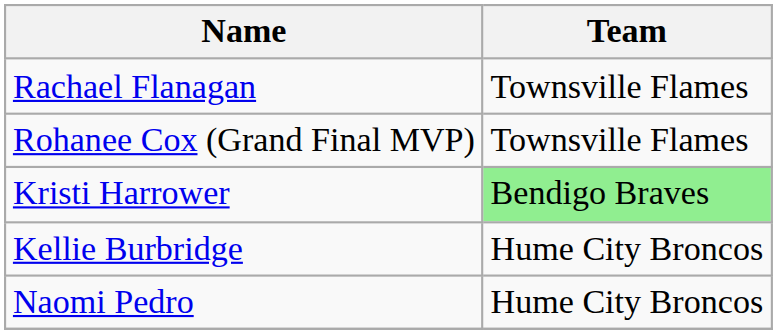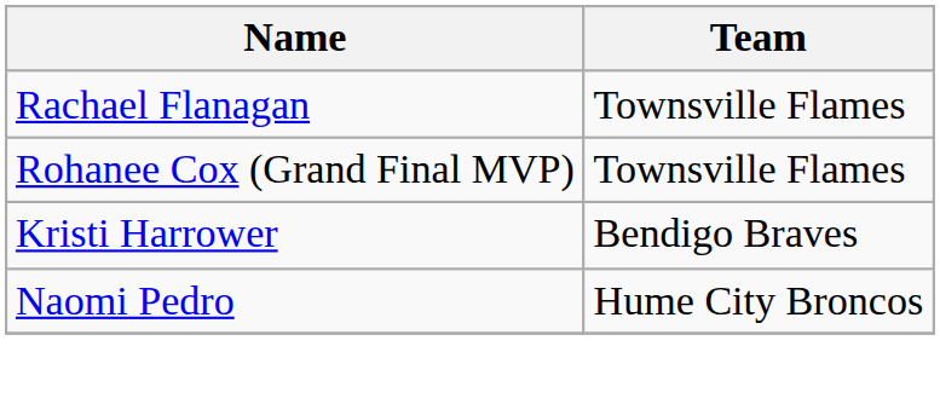Kristi Harrower | Team: lightgreen background -> no background
- row: Kellie Burbridge | Hume City Broncos
